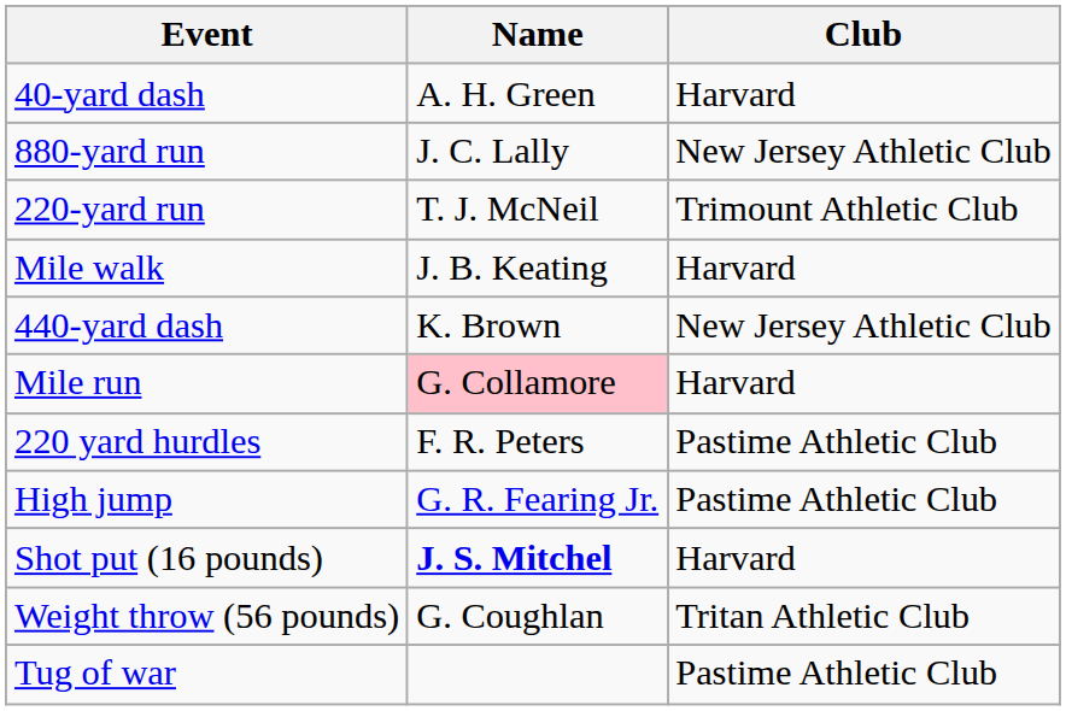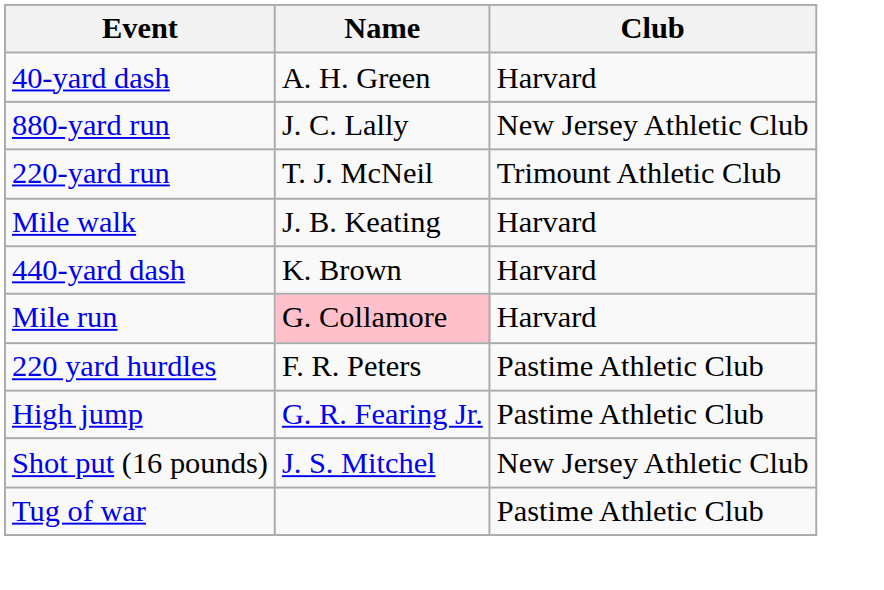440-yard dash | Club: New Jersey Athletic Club -> Harvard
Shot put (16 pounds) | Name: bold -> normal
Shot put (16 pounds) | Club: Harvard -> New Jersey Athletic Club
- row: Weight throw (56 pounds) | G. Coughlan | Tritan Athletic Club
